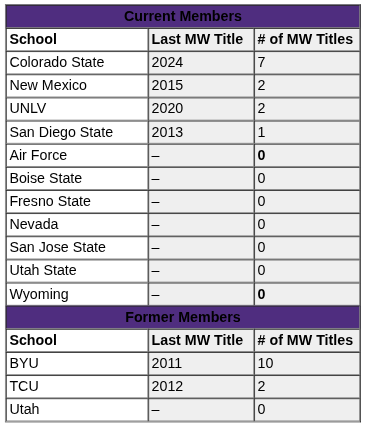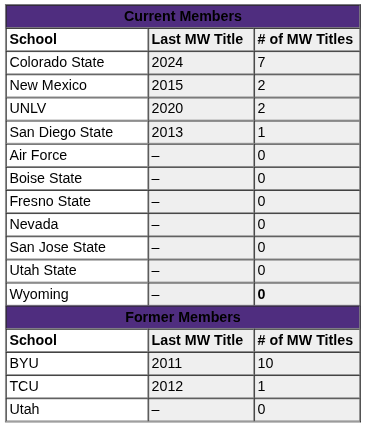Air Force | column 3: bold -> normal
TCU | column 3: 2 -> 1
